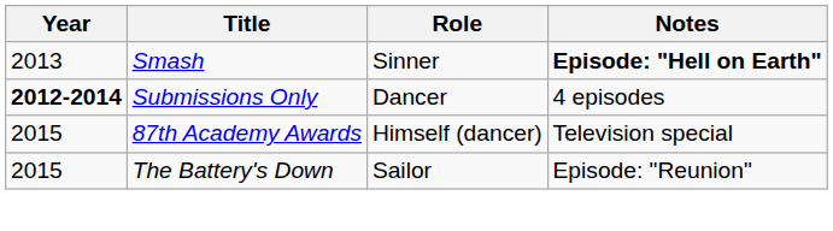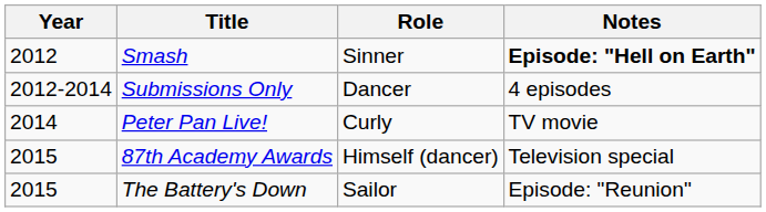Smash | Year: 2013 -> 2012
Submissions Only | Year: bold -> normal
+ row: 2014 | Peter Pan Live! | Curly | TV movie
